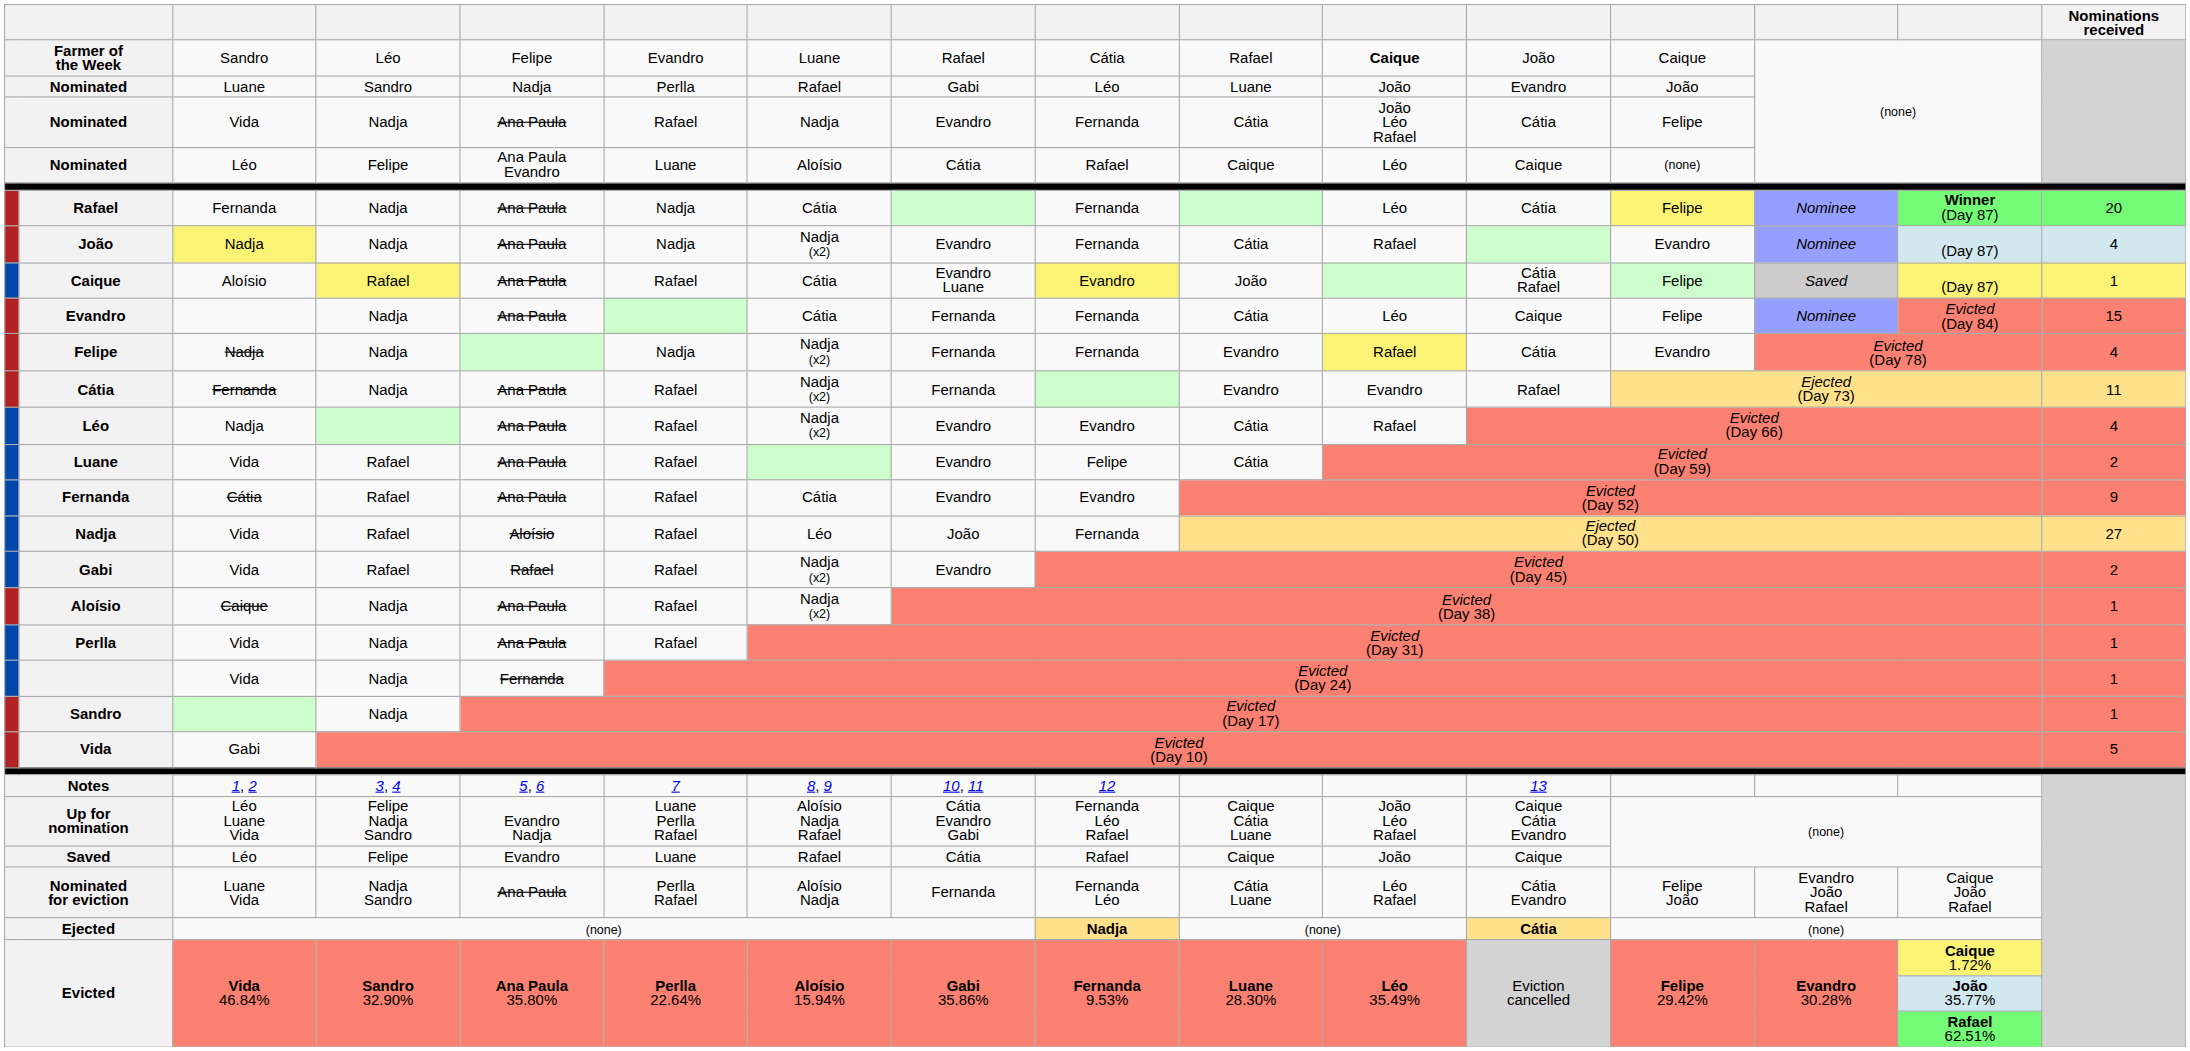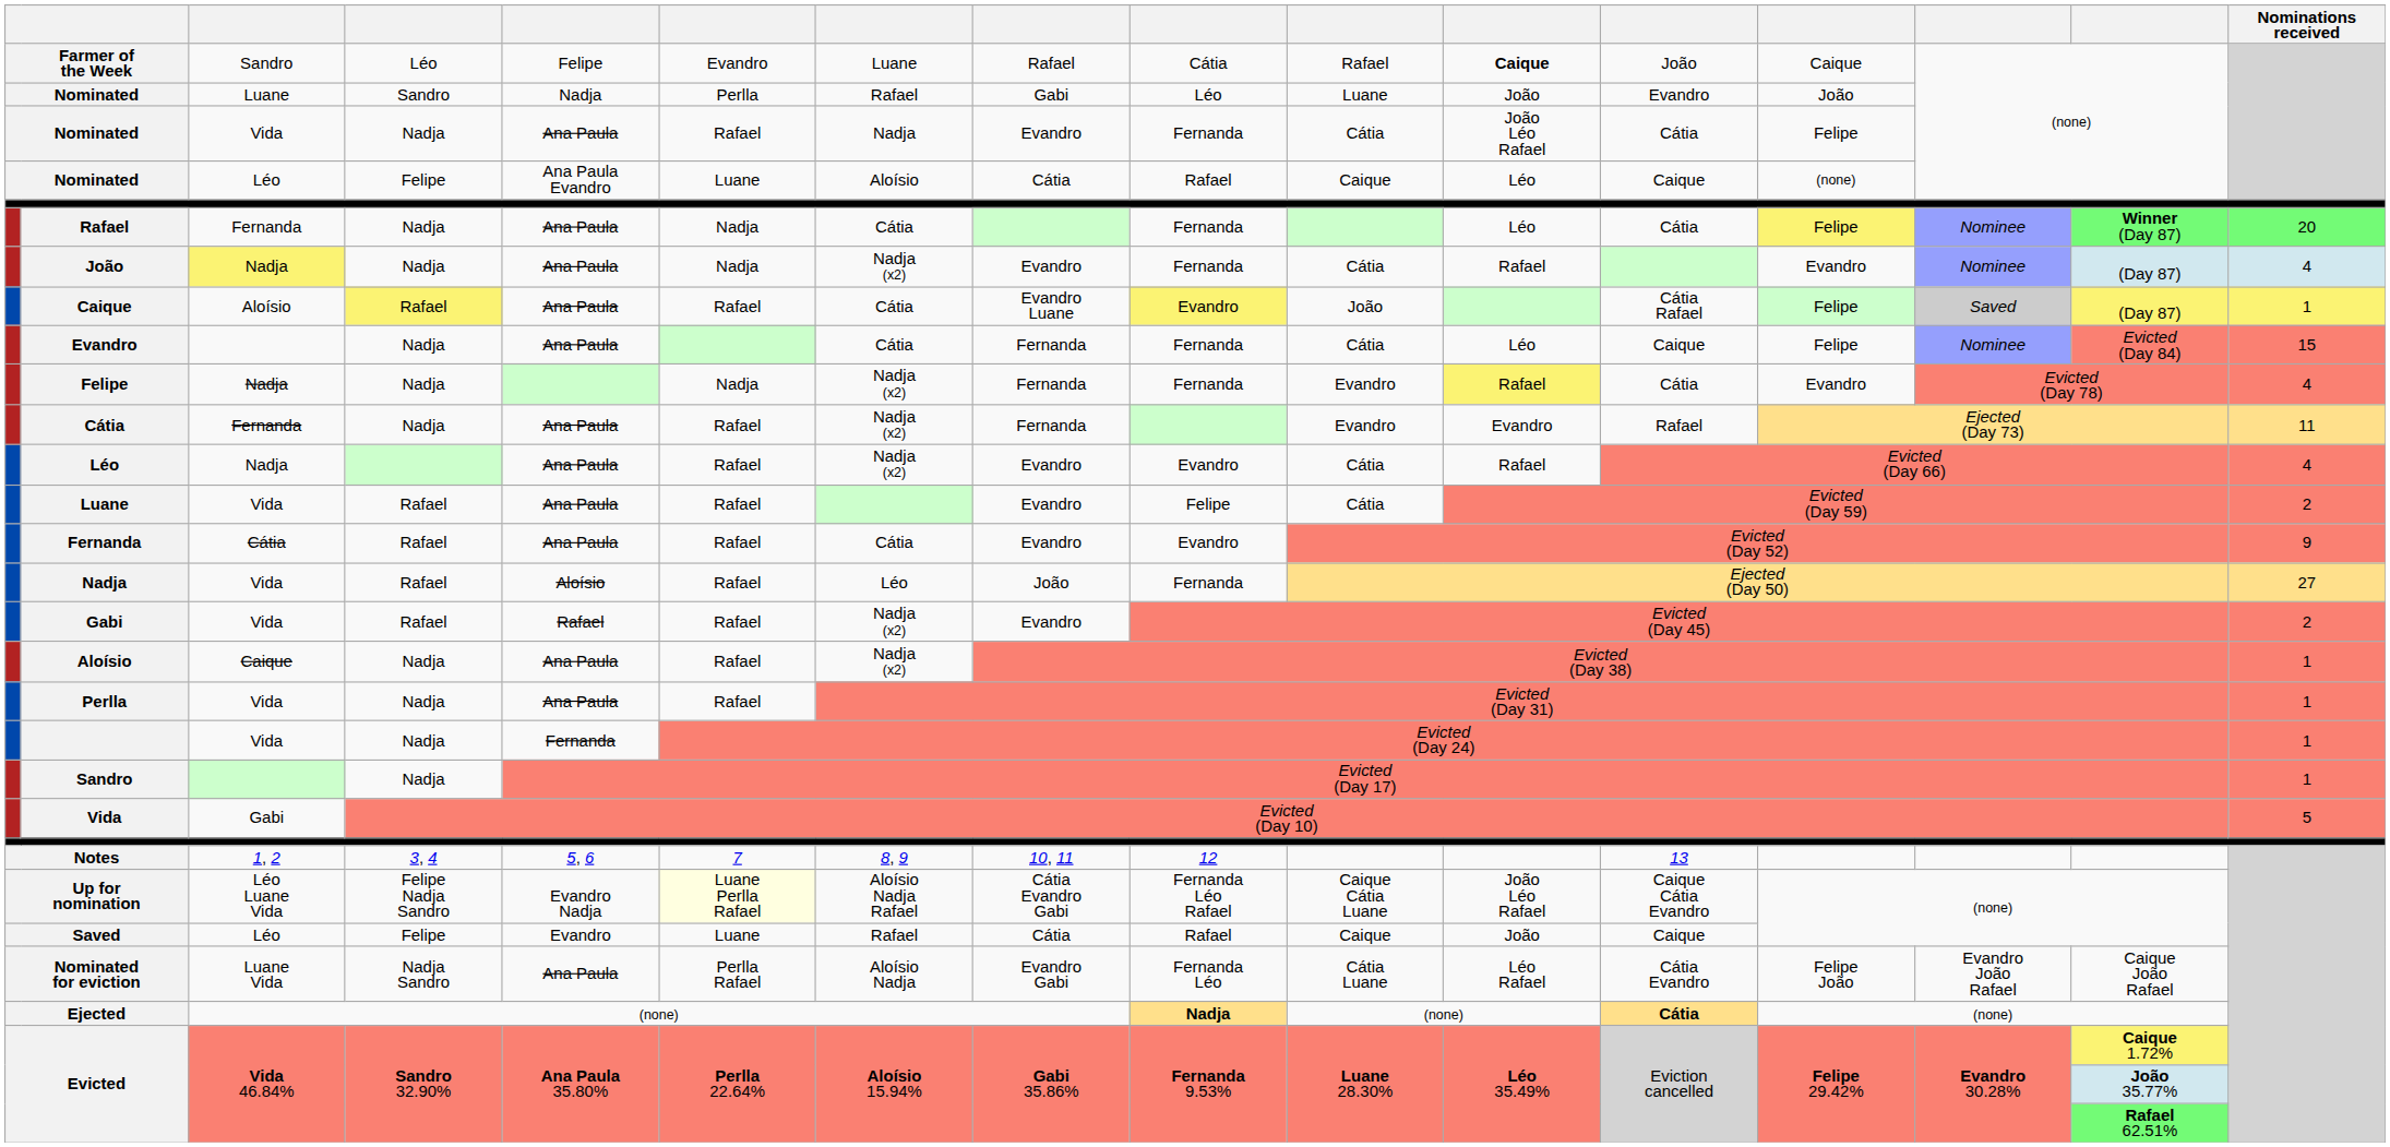Up for nomination | column 6: no background -> lightyellow background
Nominated for eviction | column 8: Fernanda -> Evandro Gabi
